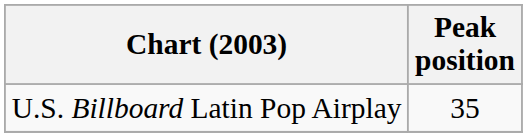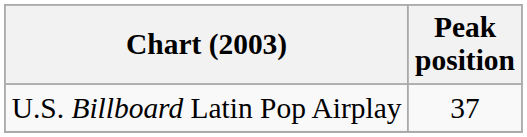U.S. Billboard Latin Pop Airplay | Peak position: 35 -> 37
